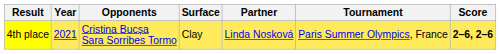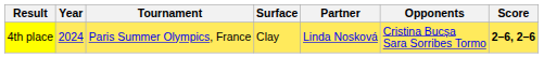columns swapped: Tournament <-> Opponents
4th place | Year: 2021 -> 2024
